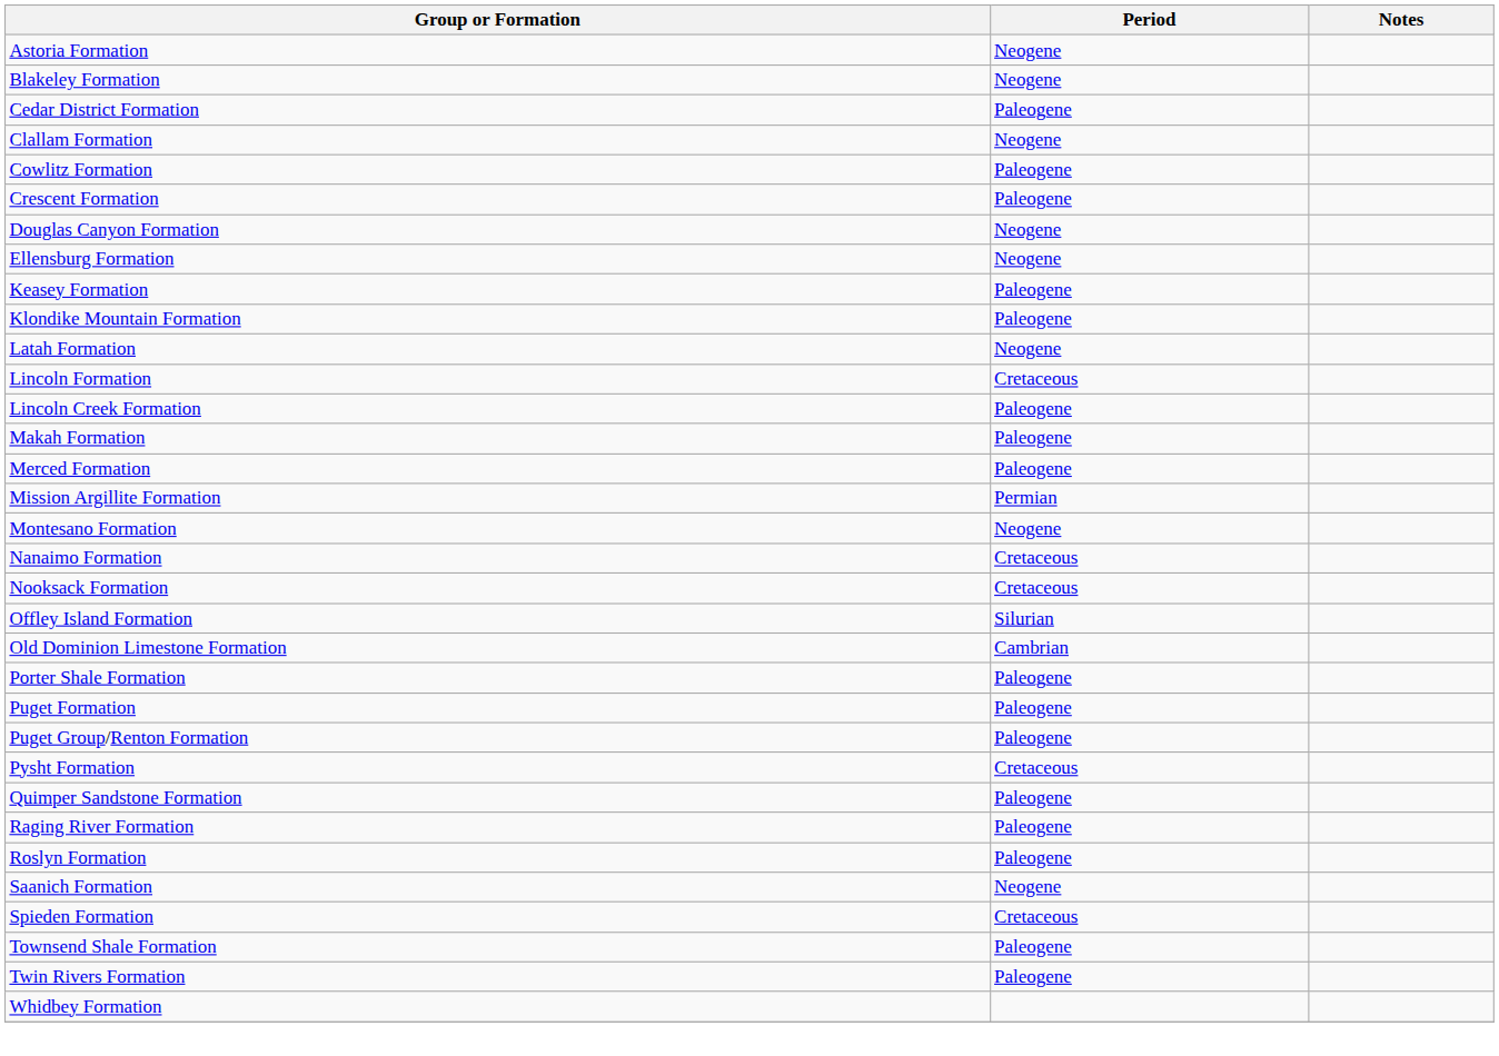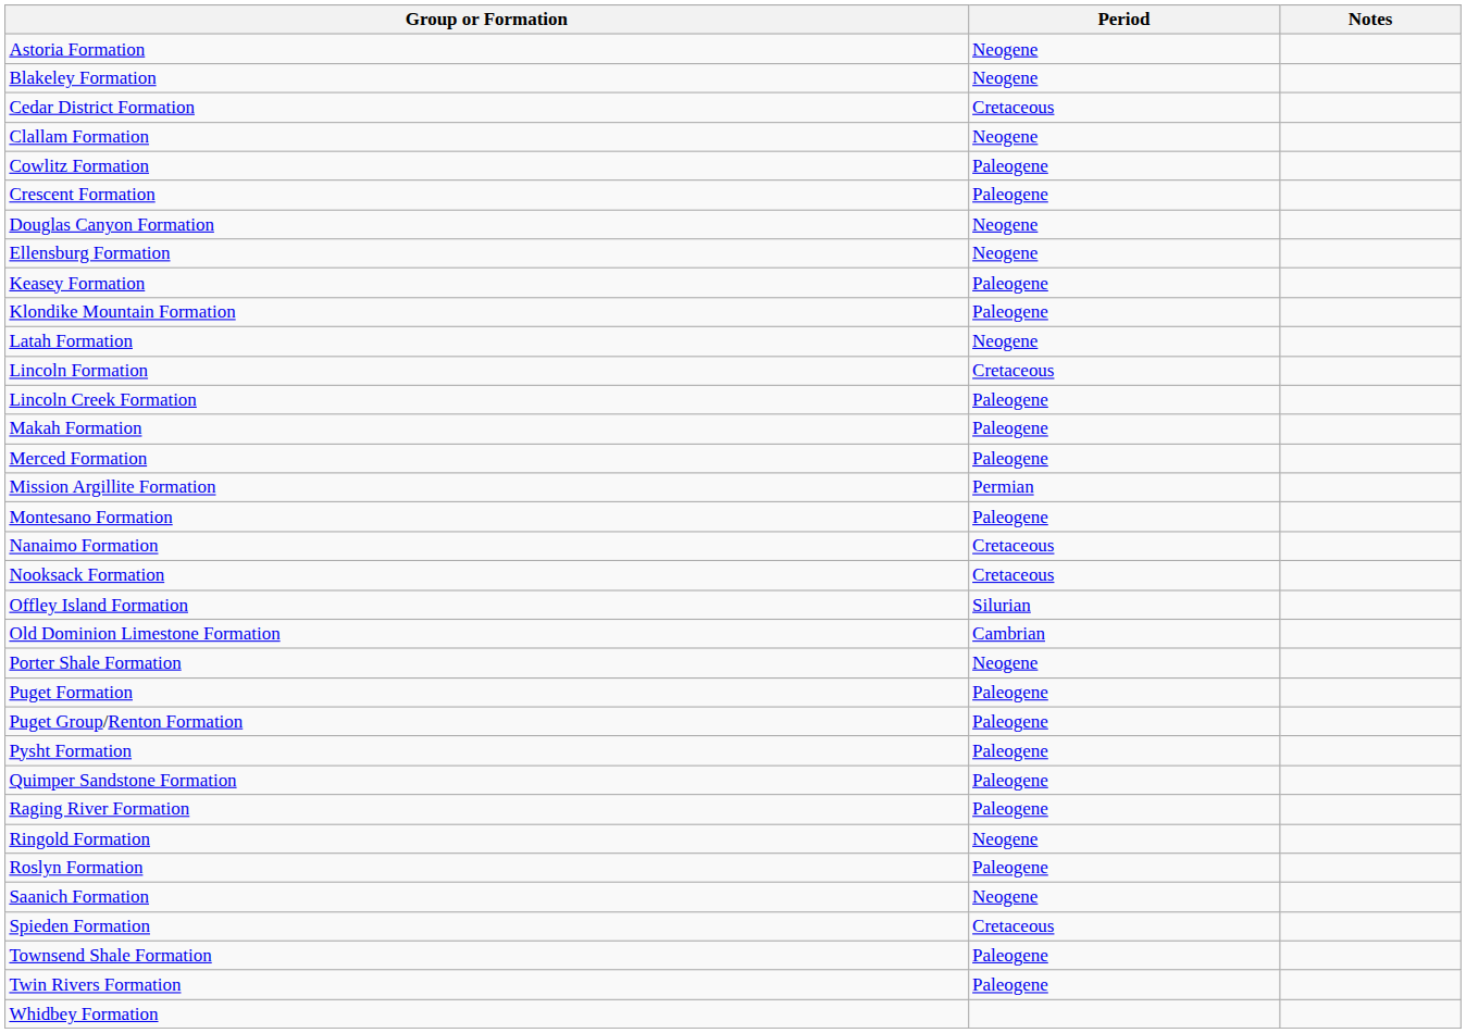Cedar District Formation | Period: Paleogene -> Cretaceous
Montesano Formation | Period: Neogene -> Paleogene
Porter Shale Formation | Period: Paleogene -> Neogene
Pysht Formation | Period: Cretaceous -> Paleogene
+ row: Ringold Formation | Neogene
